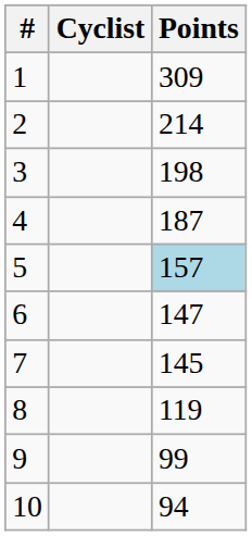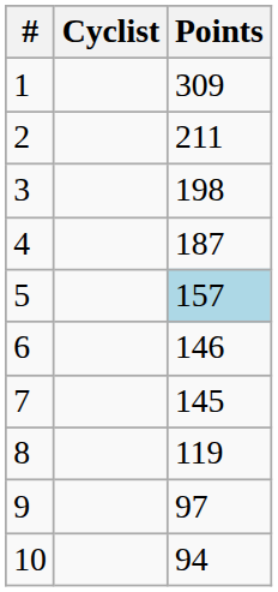2 | Points: 214 -> 211
6 | Points: 147 -> 146
9 | Points: 99 -> 97
